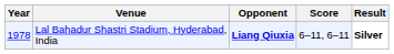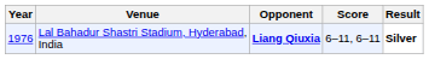Lal Bahadur Shastri Stadium, Hyderabad, India | Year: 1978 -> 1976
